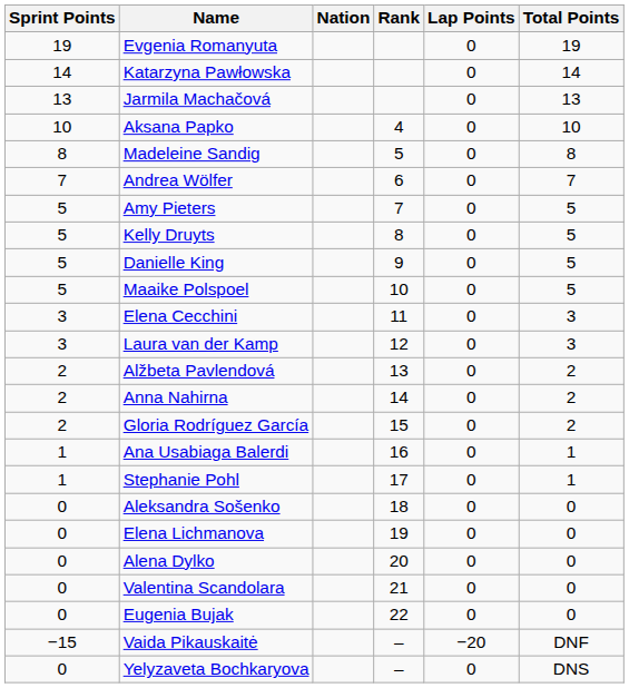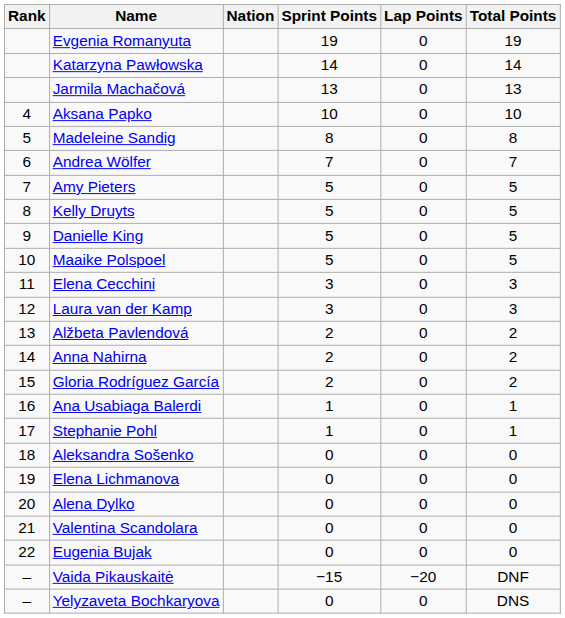columns swapped: Rank <-> Sprint Points
